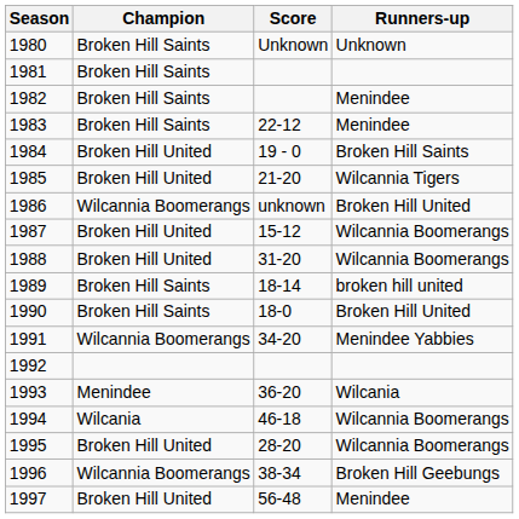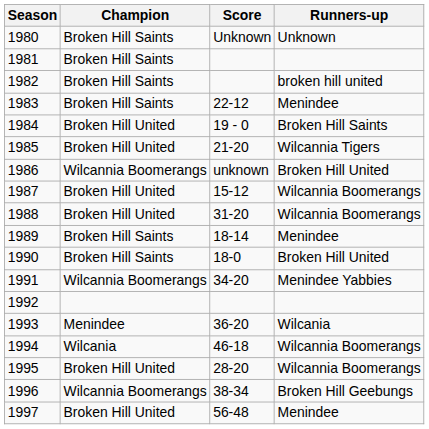1982 | Runners-up: Menindee -> broken hill united
1989 | Runners-up: broken hill united -> Menindee
